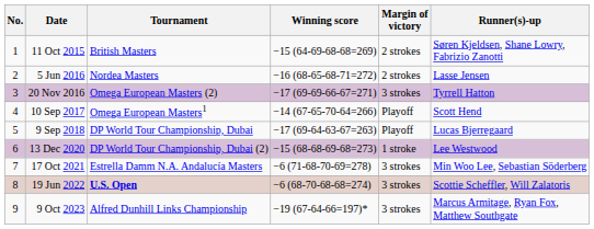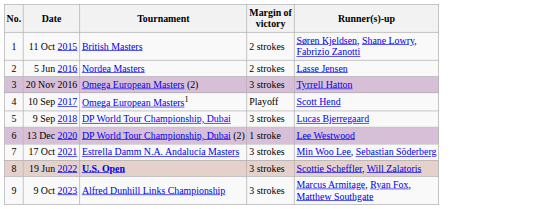- column: Winning score | −15 (64-69-68-68=269) | −16 (68-65-68-71=272) | −17 (69-69-66-67=271) | −14 (67-65-70-64=266) | −17 (69-64-63-67=263) | −15 (68-68-69-68=273) | −6 (71-68-70-69=278) | −6 (68-70-68-68=274) | −19 (67-64-66=197)*
9 Sep 2018 | Margin of victory: Playoff -> 3 strokes
